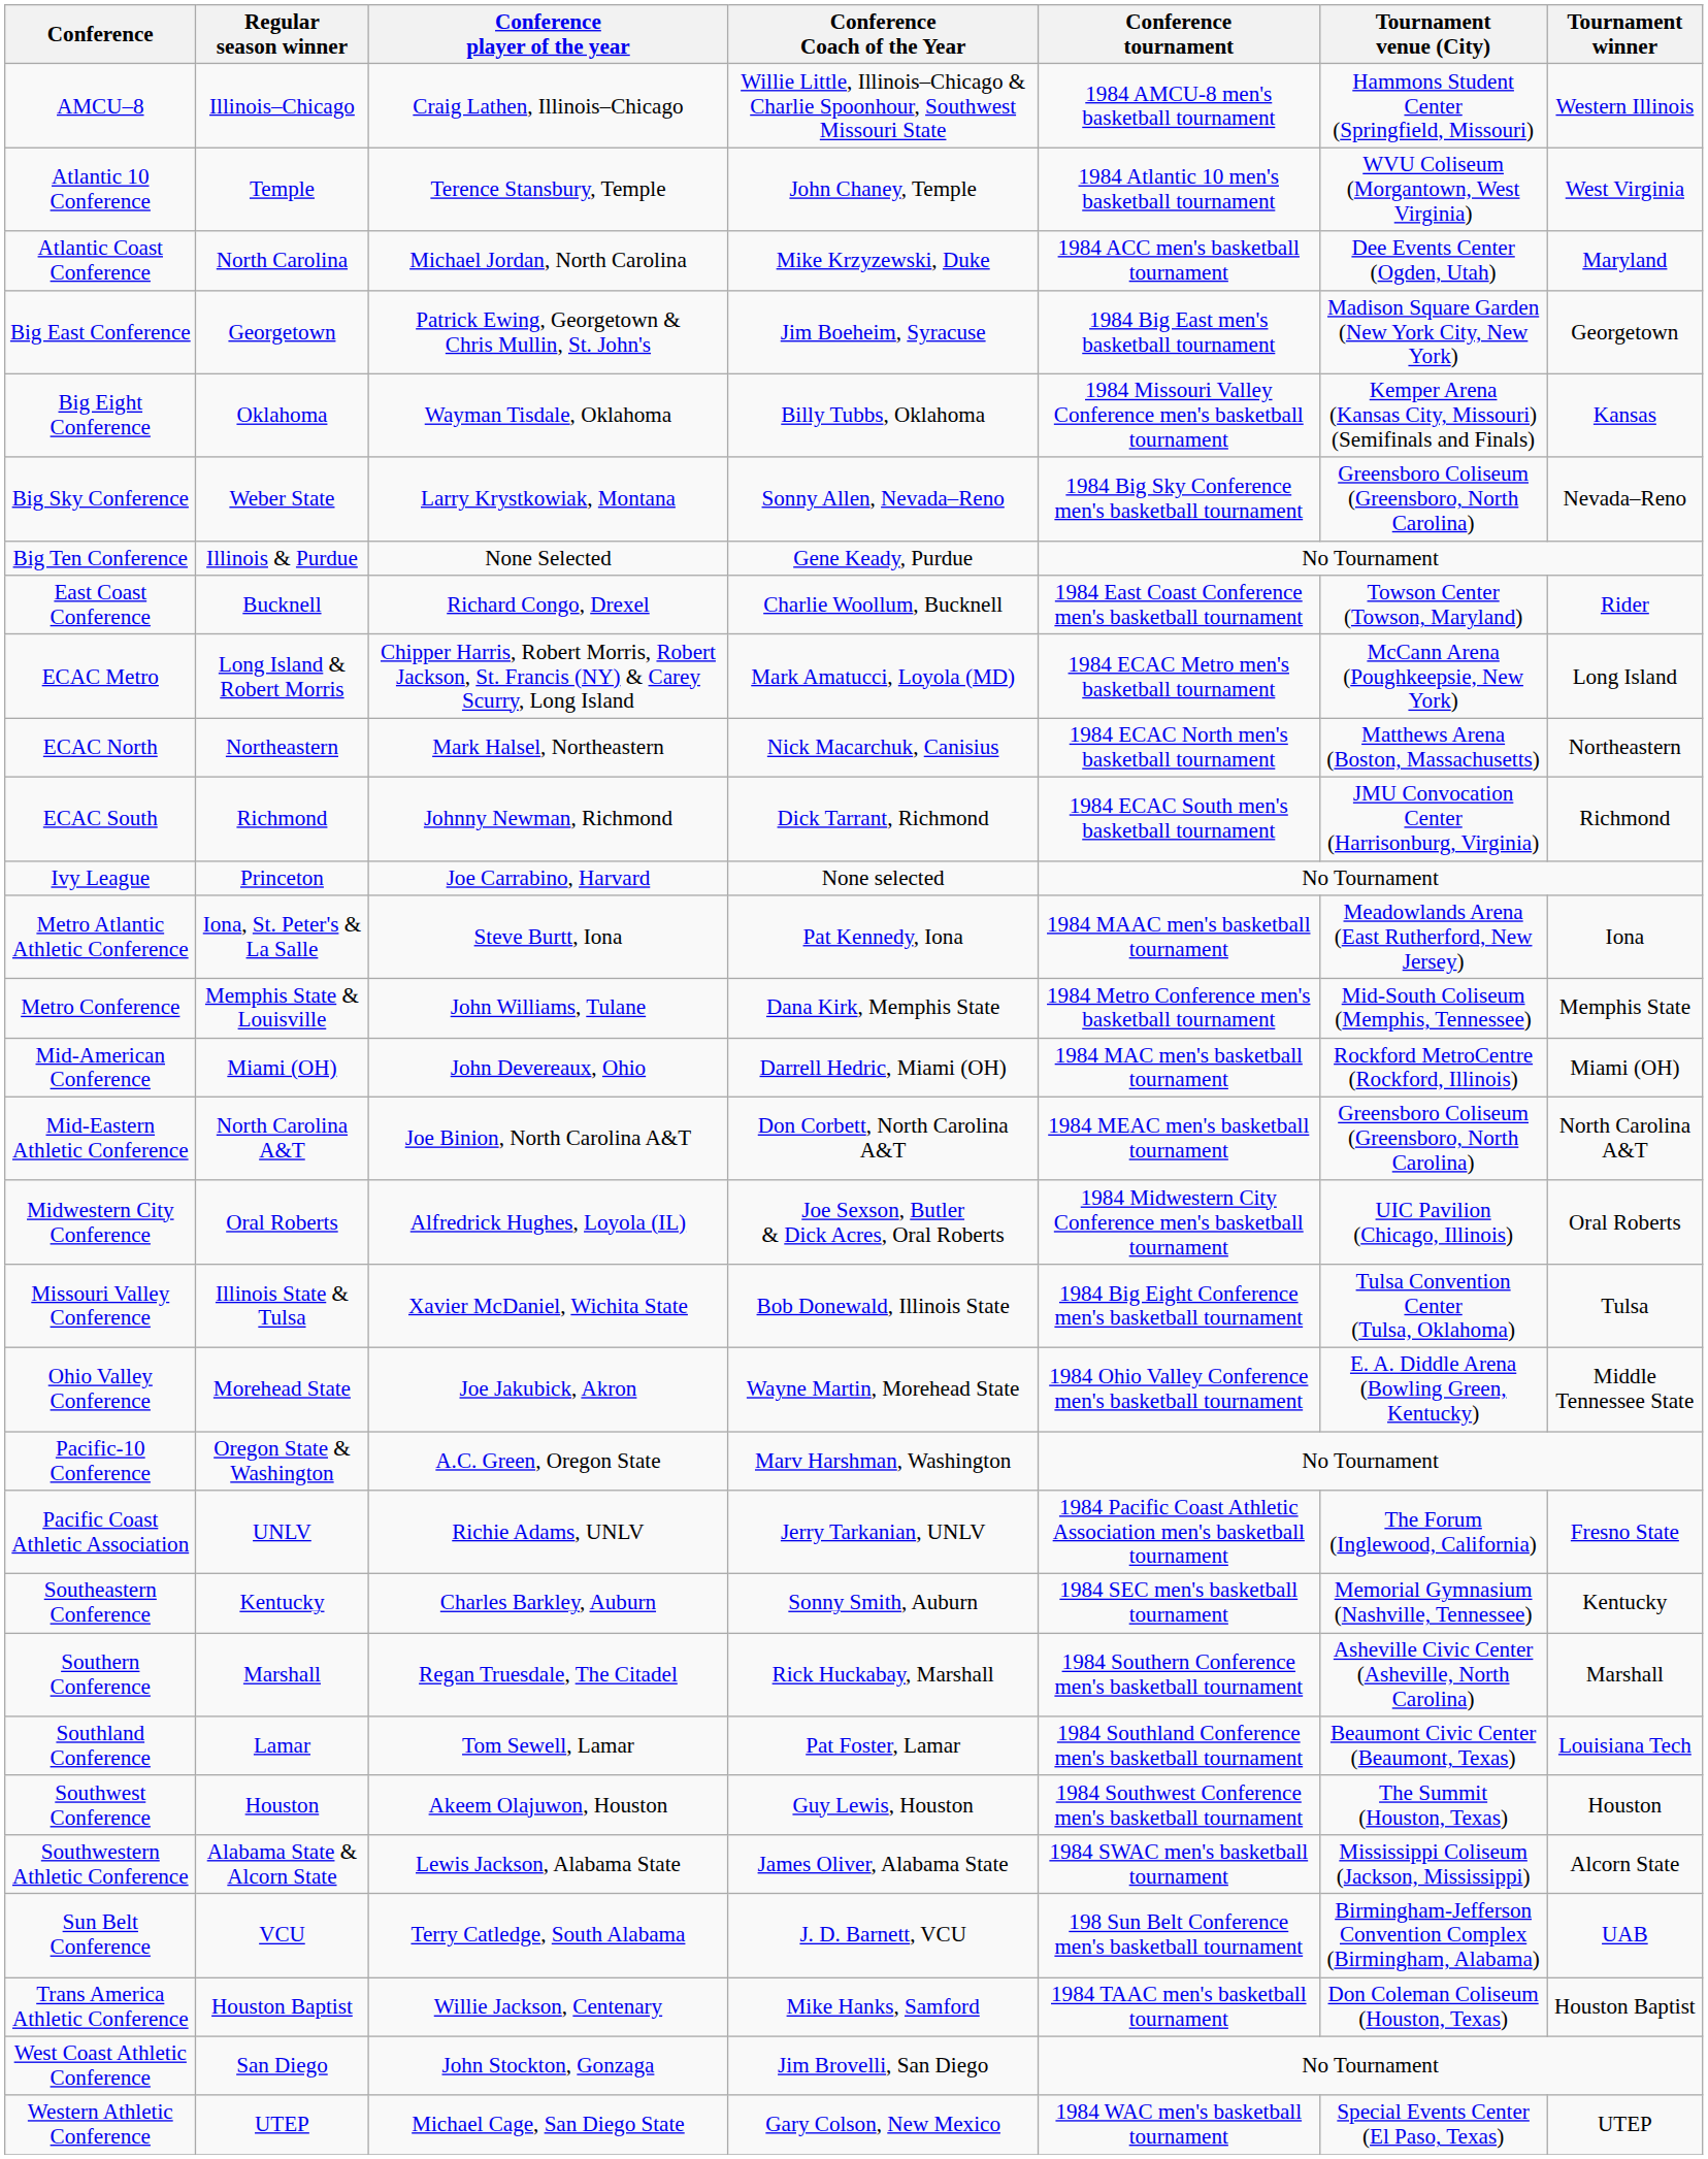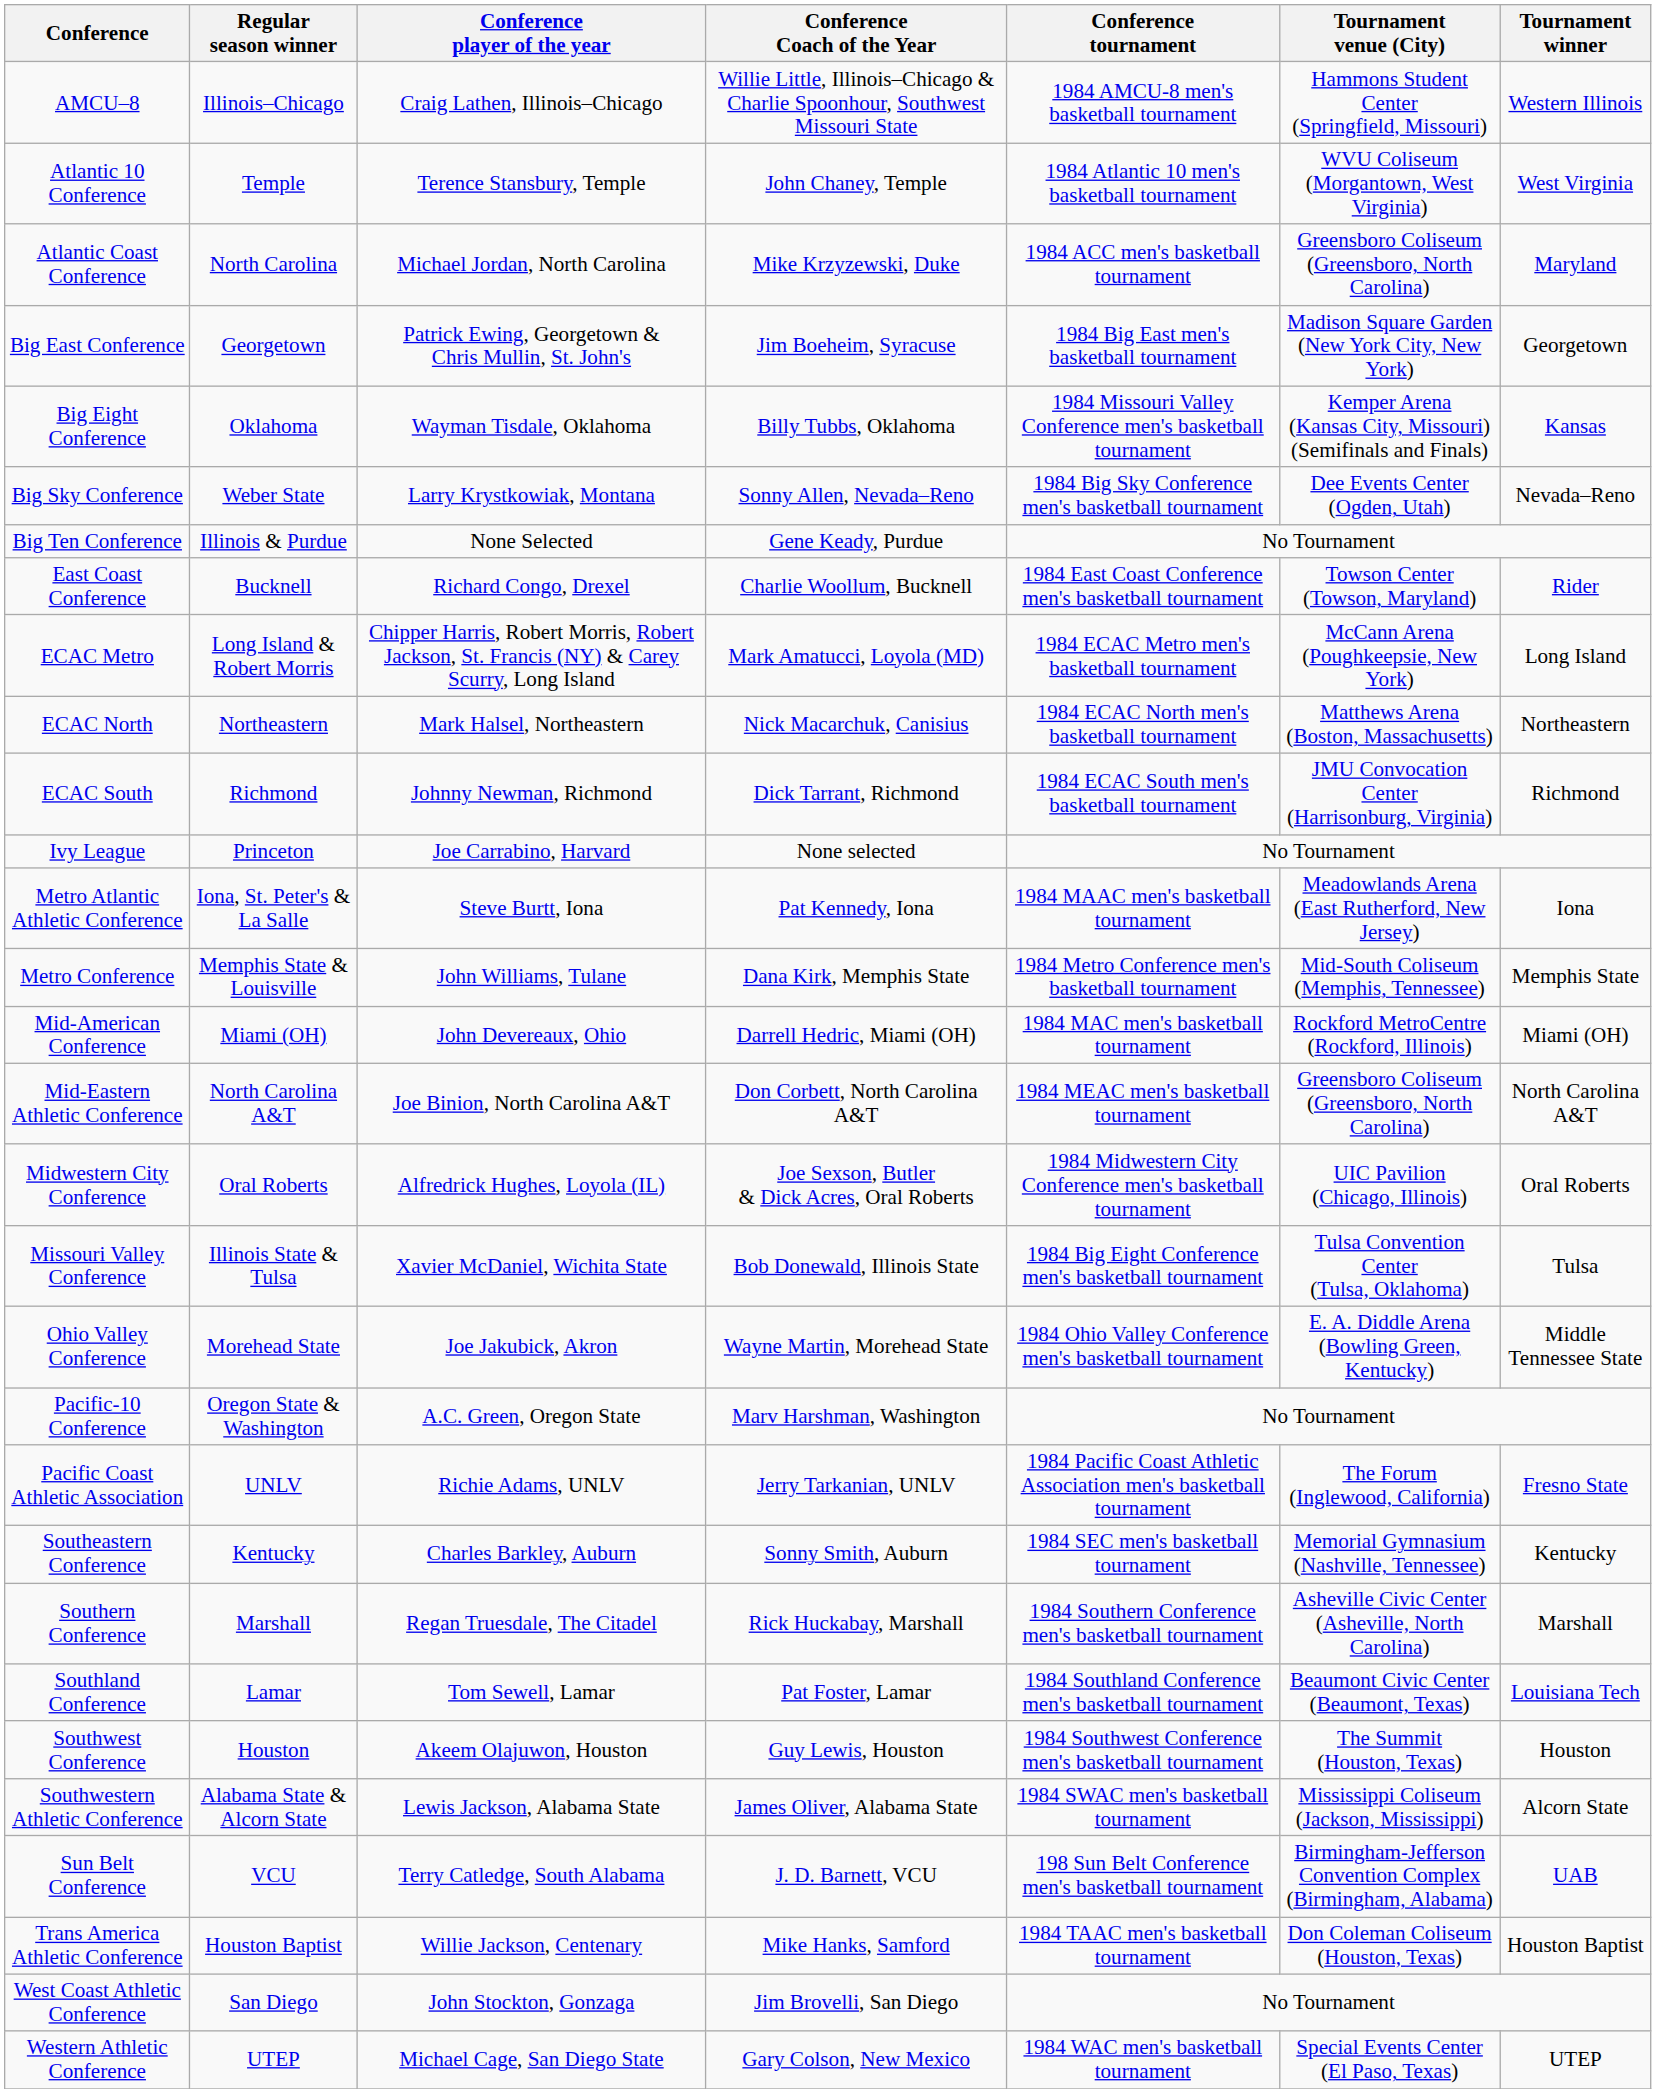Atlantic Coast Conference | Tournament venue (City): Dee Events Center (Ogden, Utah) -> Greensboro Coliseum (Greensboro, North Carolina)
Big Sky Conference | Tournament venue (City): Greensboro Coliseum (Greensboro, North Carolina) -> Dee Events Center (Ogden, Utah)
